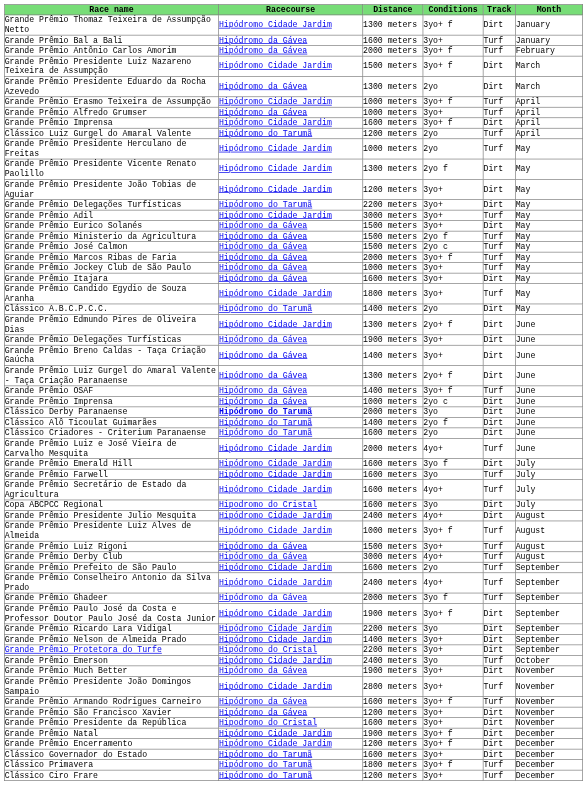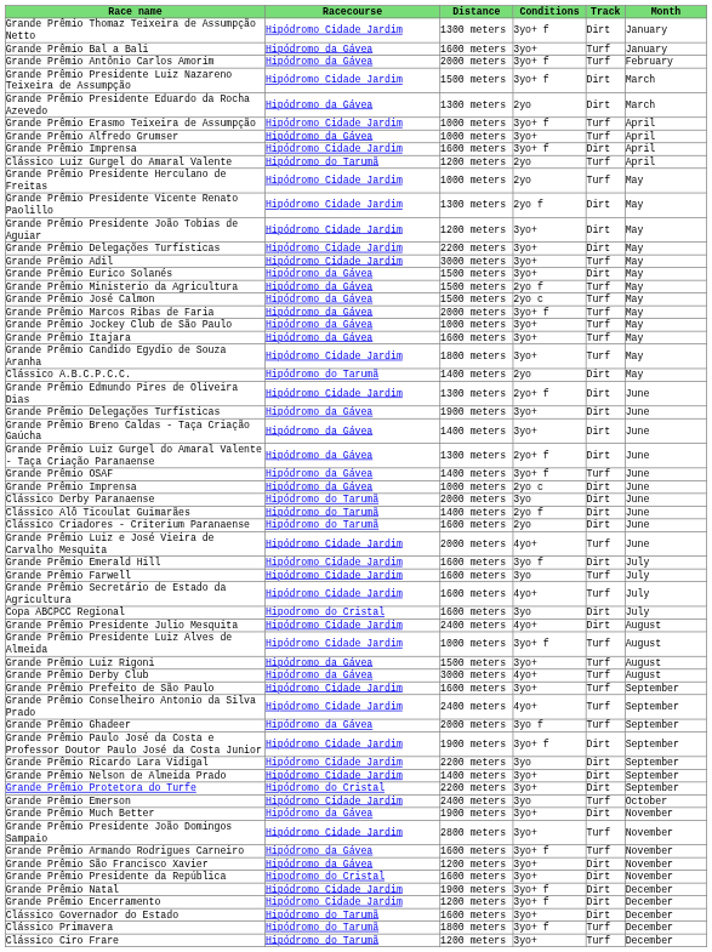Grande Prêmio Delegações Turfísticas / 2200 meters | Racecourse: Hipódromo do Tarumã -> Hipódromo Cidade Jardim
Grande Prêmio Itajara | Track: Dirt -> Turf
Clássico Derby Paranaense | Racecourse: bold -> normal
Grande Prêmio Prefeito de São Paulo | Conditions: 2yo -> 3yo+
